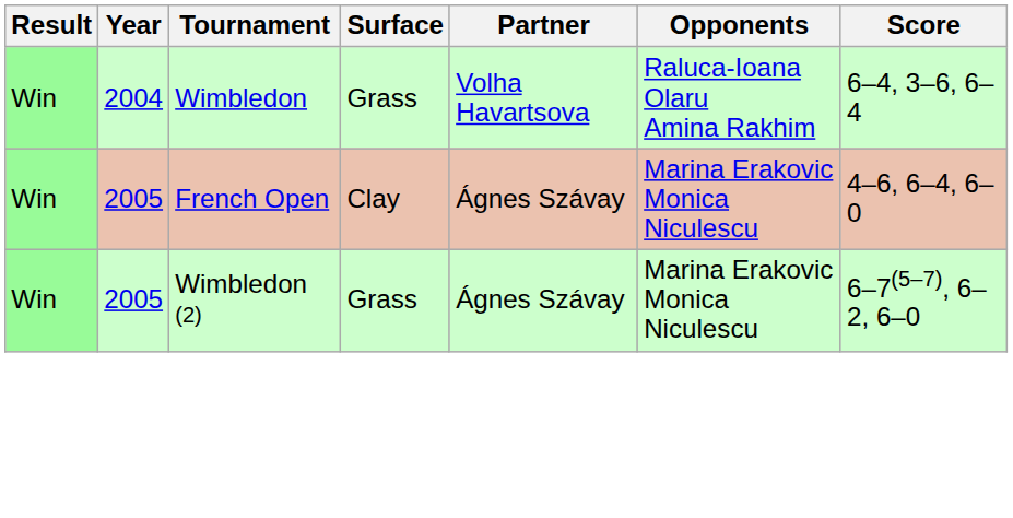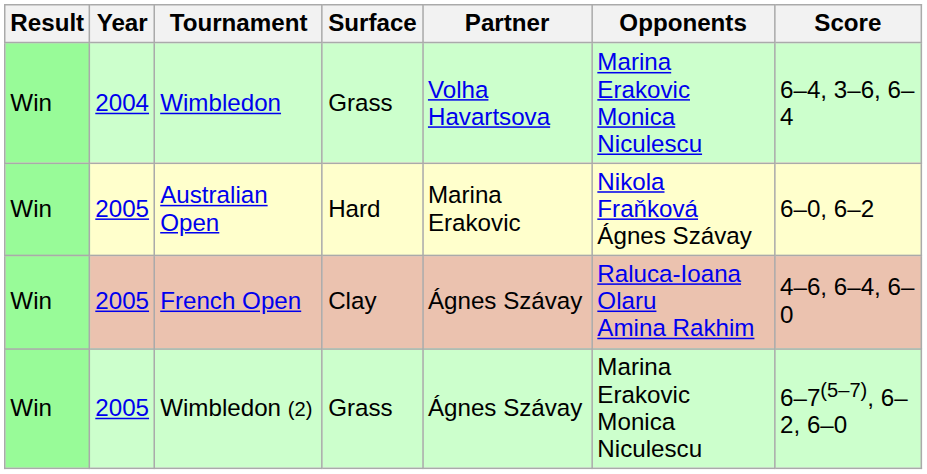Wimbledon | Opponents: Raluca-Ioana Olaru Amina Rakhim -> Marina Erakovic Monica Niculescu
+ row: Win | 2005 | Australian Open | Hard | Marina Erakovic | Nikola Fraňková Ágnes Szávay | 6–0, 6–2
French Open | Opponents: Marina Erakovic Monica Niculescu -> Raluca-Ioana Olaru Amina Rakhim
